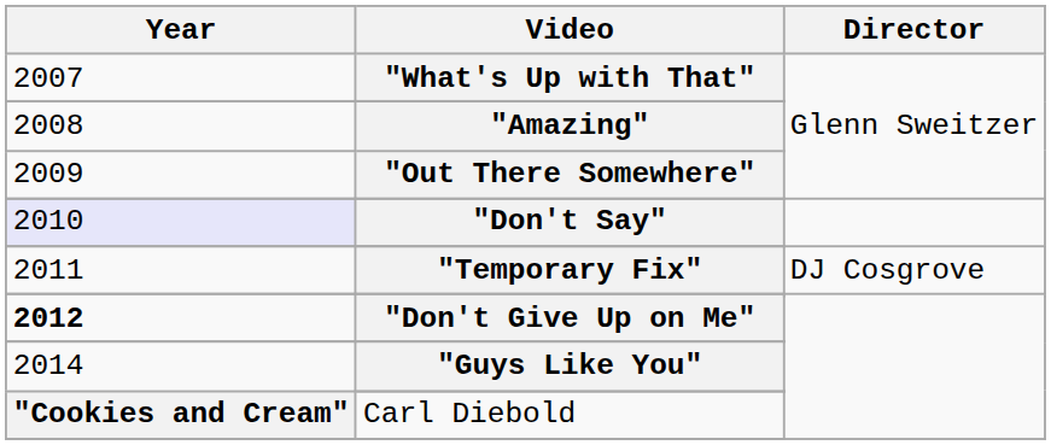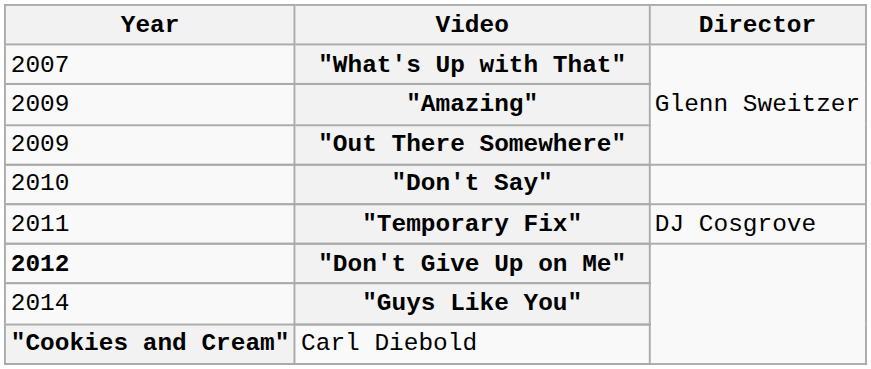"Amazing" | Year: 2008 -> 2009
"Don't Say" | Year: lavender background -> no background
